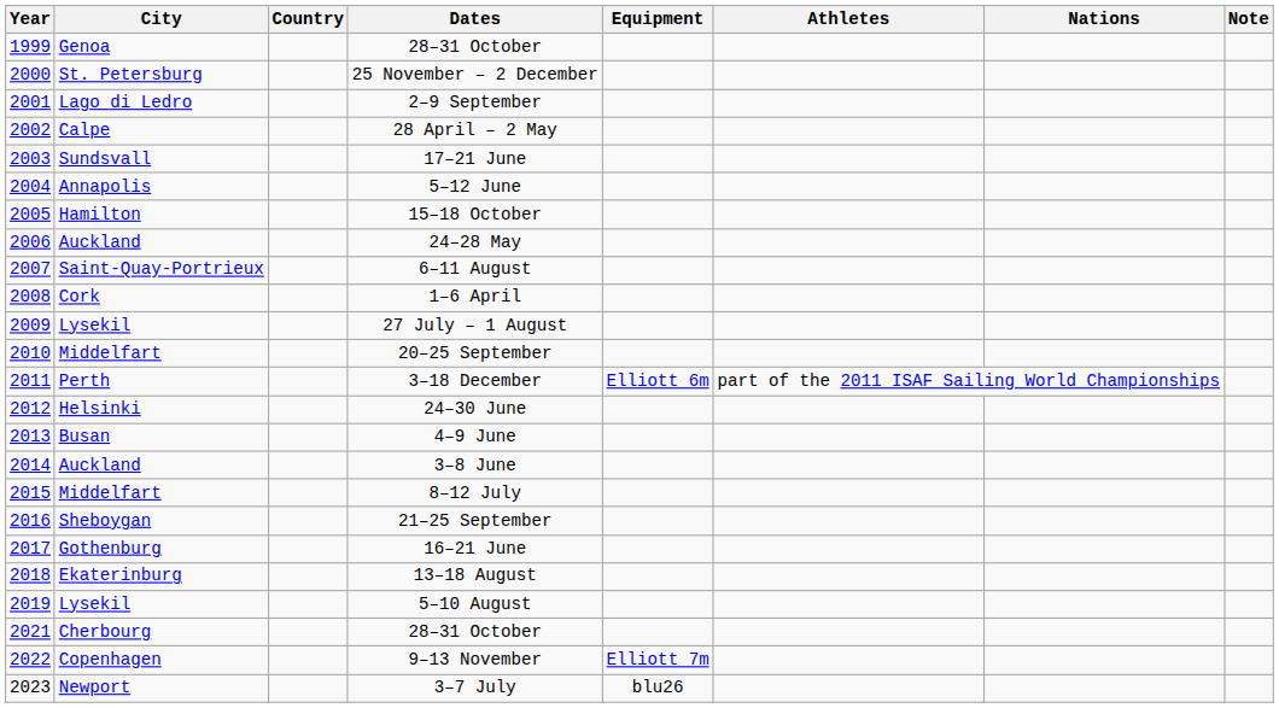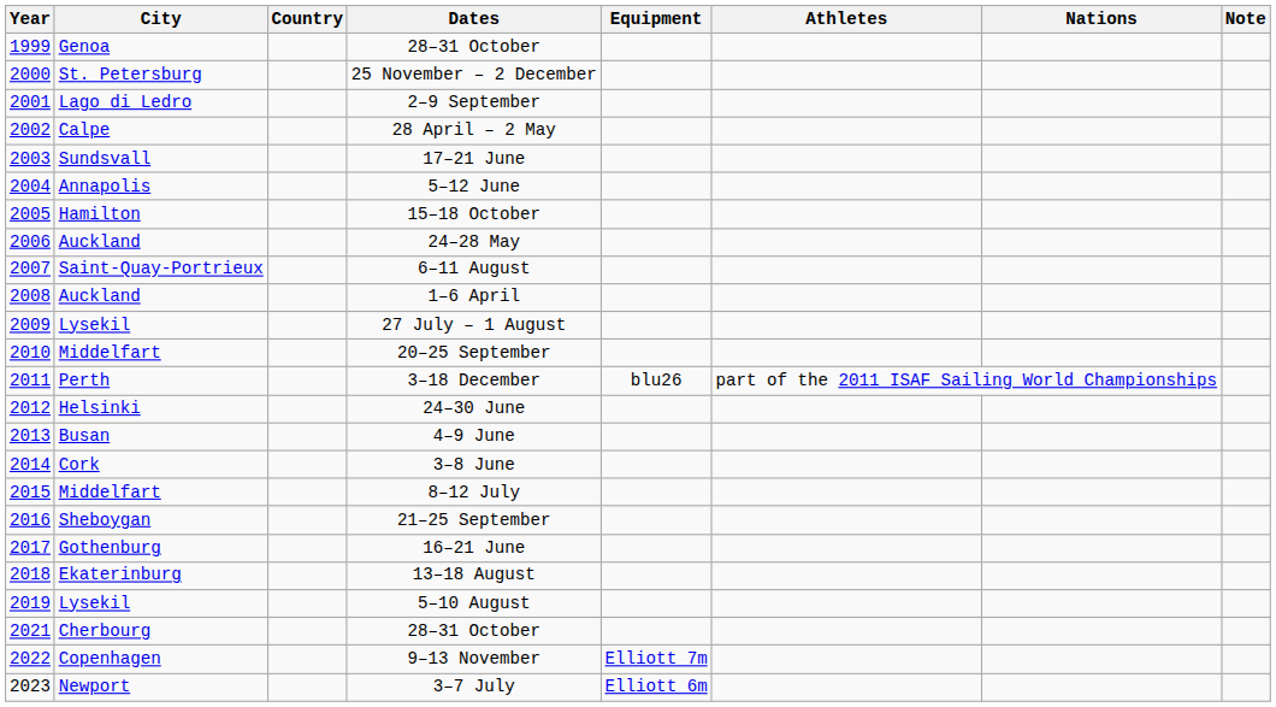1–6 April | City: Cork -> Auckland
3–18 December | Equipment: Elliott 6m -> blu26
3–8 June | City: Auckland -> Cork
3–7 July | Equipment: blu26 -> Elliott 6m
